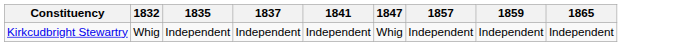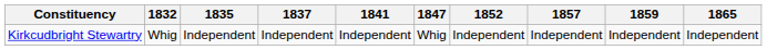+ column: 1852 | Independent
